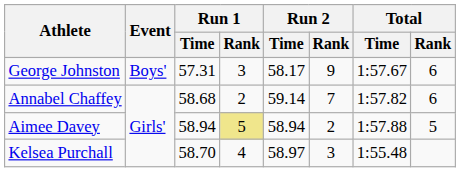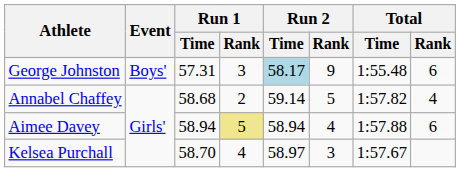George Johnston | Run 2 / Time: no background -> lightblue background
George Johnston | Total / Time: 1:57.67 -> 1:55.48
Annabel Chaffey | Run 2 / Rank: 7 -> 5
Annabel Chaffey | Total / Rank: 6 -> 4
Aimee Davey | Run 2 / Rank: 2 -> 4
Aimee Davey | Total / Rank: 5 -> 6
Kelsea Purchall | Total / Time: 1:55.48 -> 1:57.67
